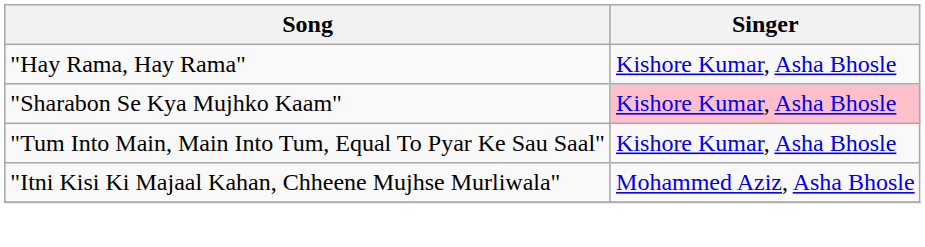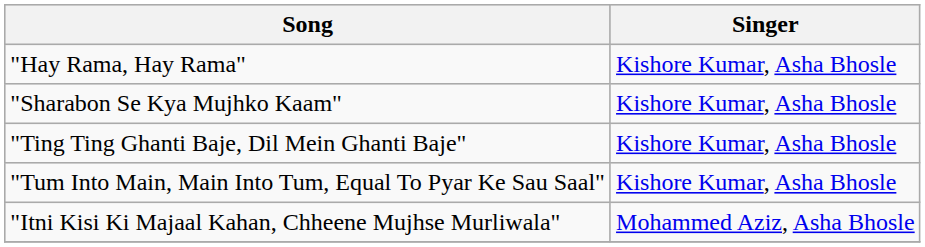"Sharabon Se Kya Mujhko Kaam" | Singer: pink background -> no background
+ row: "Ting Ting Ghanti Baje, Dil Mein Ghanti Baje" | Kishore Kumar, Asha Bhosle
